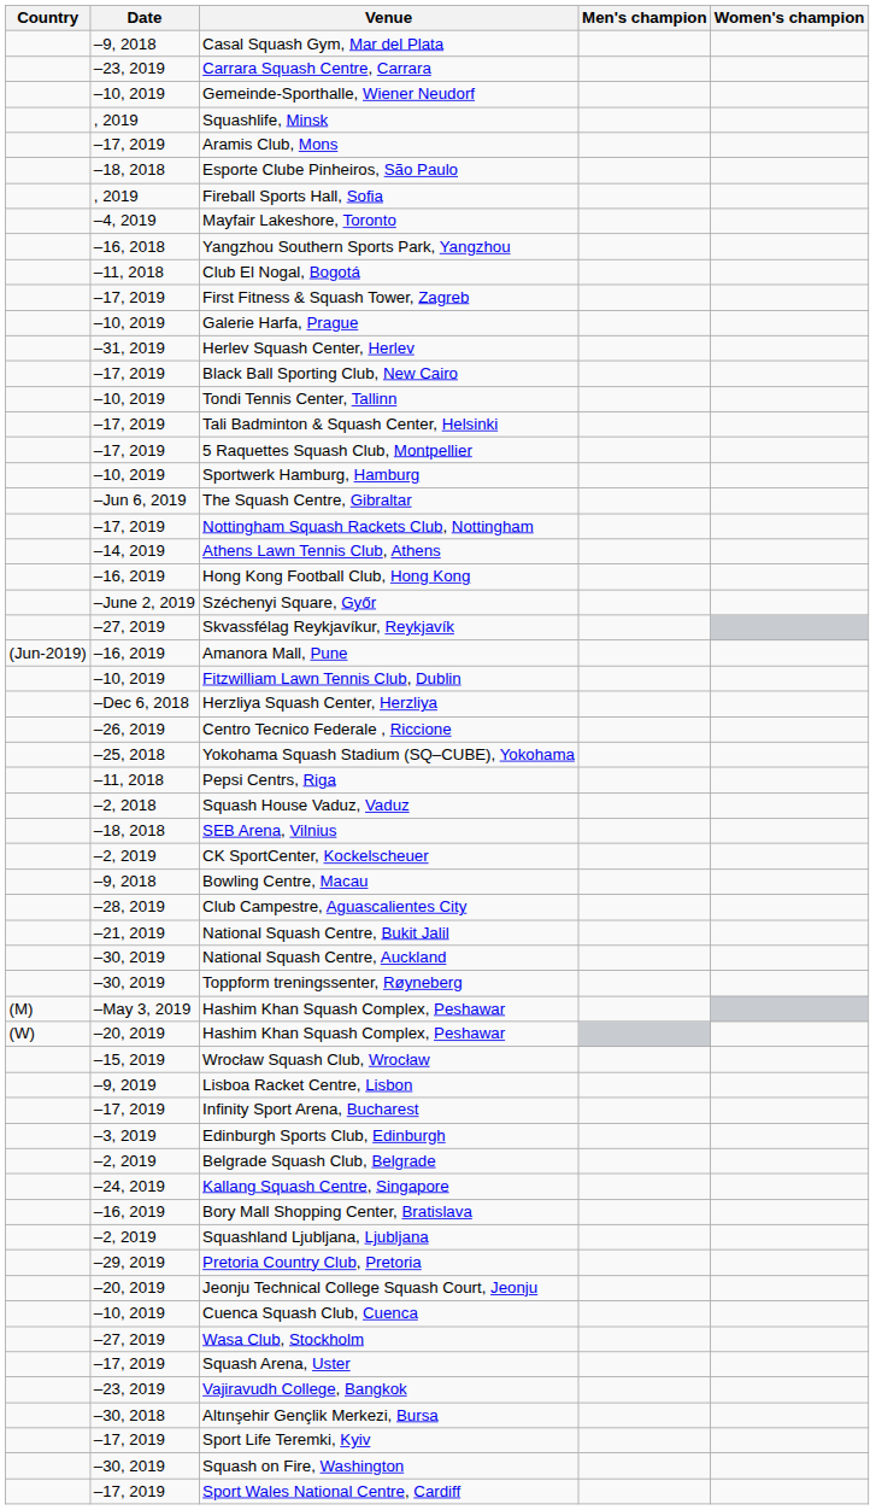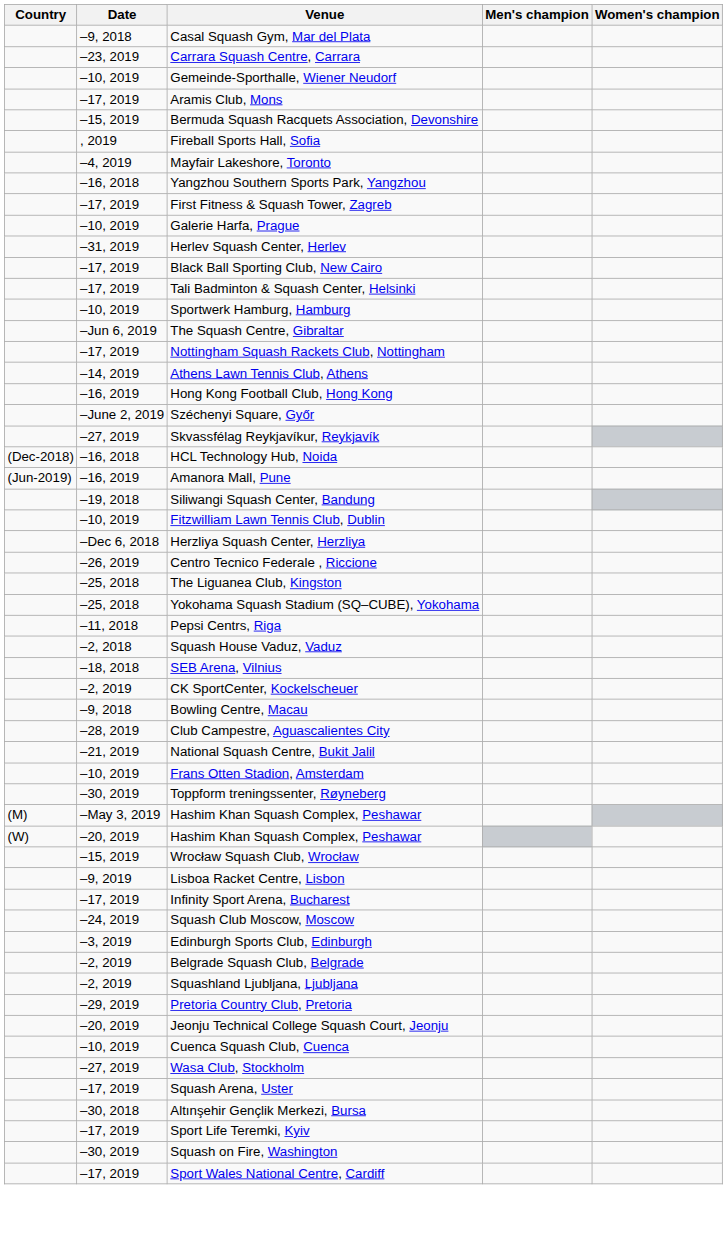- row: , 2019 | Squashlife, Minsk
+ row: –15, 2019 | Bermuda Squash Racquets Association, Devonshire
- row: –18, 2018 | Esporte Clube Pinheiros, São Paulo
- row: –11, 2018 | Club El Nogal, Bogotá
- row: –10, 2019 | Tondi Tennis Center, Tallinn
- row: –17, 2019 | 5 Raquettes Squash Club, Montpellier
+ row: (Dec-2018) | –16, 2018 | HCL Technology Hub, Noida
+ row: –19, 2018 | Siliwangi Squash Center, Bandung
+ row: –25, 2018 | The Liguanea Club, Kingston
+ row: –10, 2019 | Frans Otten Stadion, Amsterdam
- row: –30, 2019 | National Squash Centre, Auckland
+ row: –24, 2019 | Squash Club Moscow, Moscow
- row: –24, 2019 | Kallang Squash Centre, Singapore
- row: –16, 2019 | Bory Mall Shopping Center, Bratislava
- row: –23, 2019 | Vajiravudh College, Bangkok
